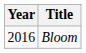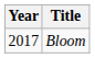Bloom | Year: 2016 -> 2017
